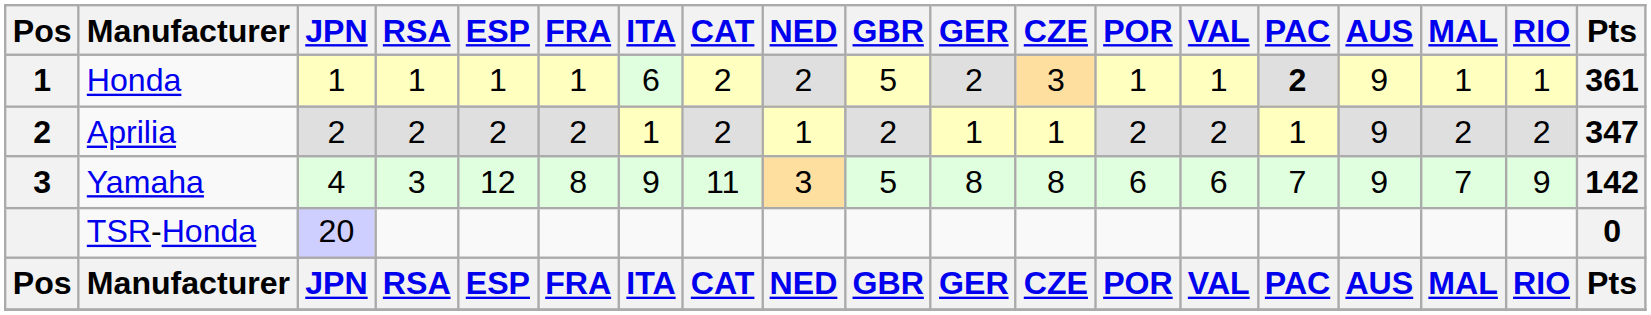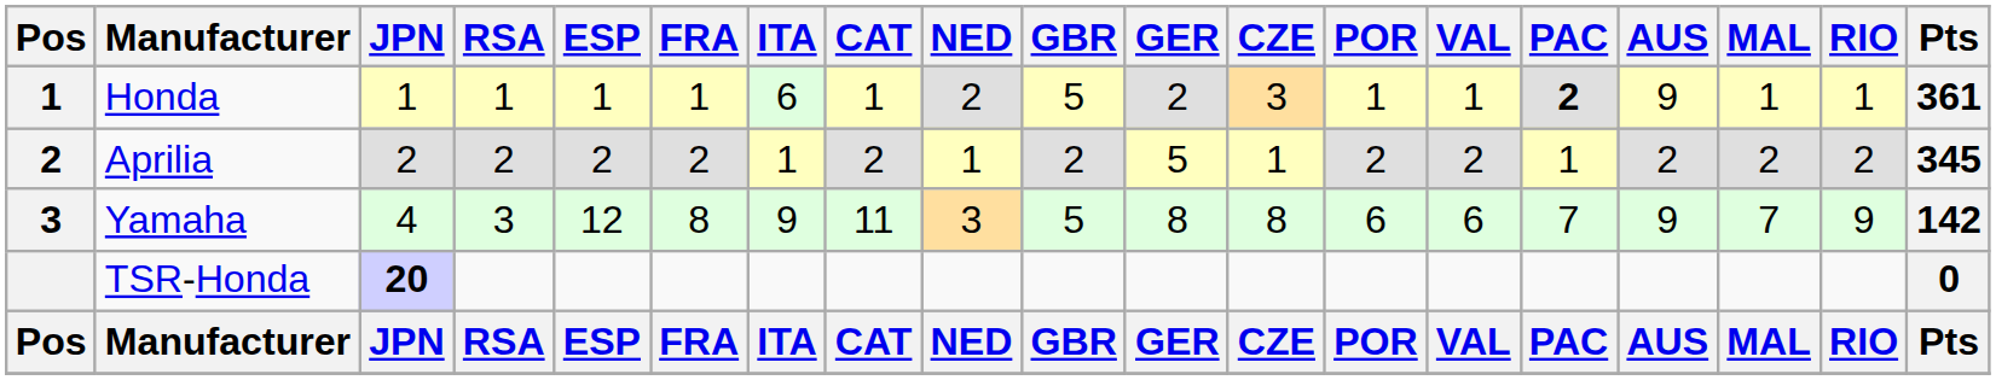Honda | CAT: 2 -> 1
Aprilia | GER: 1 -> 5
Aprilia | AUS: 9 -> 2
Aprilia | Pts: 347 -> 345
TSR-Honda | JPN: normal -> bold
